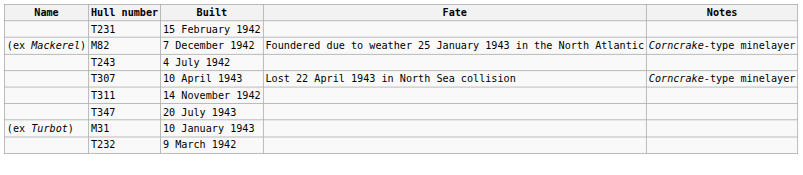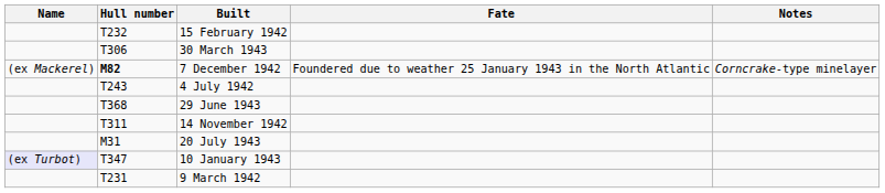15 February 1942 | Hull number: T231 -> T232
+ row: T306 | 30 March 1943
7 December 1942 | Hull number: normal -> bold
+ row: T368 | 29 June 1943
- row: T307 | 10 April 1943 | Lost 22 April 1943 in North Sea collision | Corncrake-type minelayer
20 July 1943 | Hull number: T347 -> M31
10 January 1943 | Name: no background -> lavender background
10 January 1943 | Hull number: M31 -> T347
9 March 1942 | Hull number: T232 -> T231
